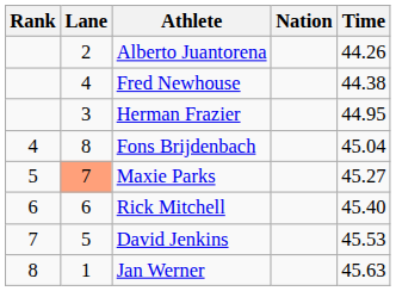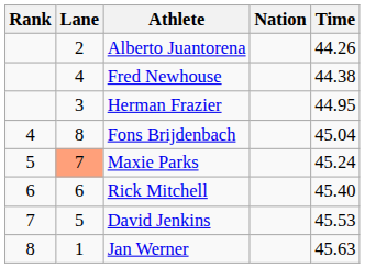Maxie Parks | Time: 45.27 -> 45.24
